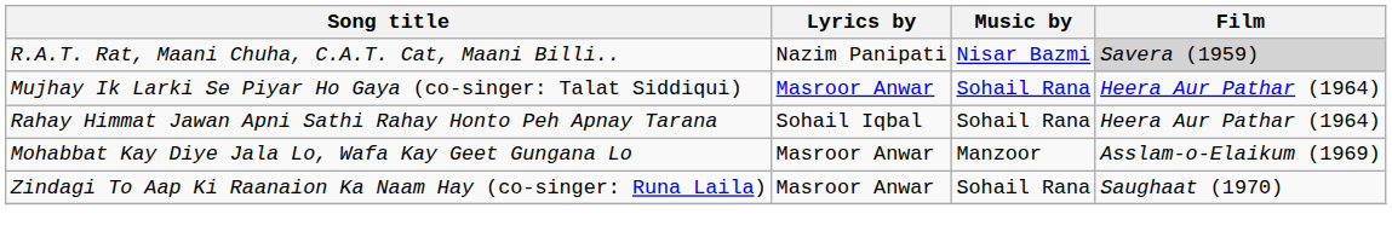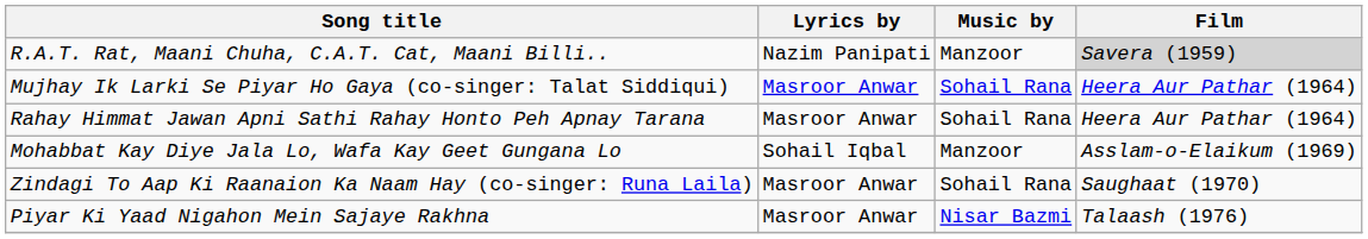R.A.T. Rat, Maani Chuha, C.A.T. Cat, Maani Billi.. | Music by: Nisar Bazmi -> Manzoor
Rahay Himmat Jawan Apni Sathi Rahay Honto Peh Apnay Tarana | Lyrics by: Sohail Iqbal -> Masroor Anwar
Mohabbat Kay Diye Jala Lo, Wafa Kay Geet Gungana Lo | Lyrics by: Masroor Anwar -> Sohail Iqbal
+ row: Piyar Ki Yaad Nigahon Mein Sajaye Rakhna | Masroor Anwar | Nisar Bazmi | Talaash (1976)
